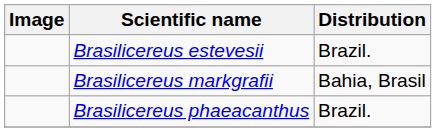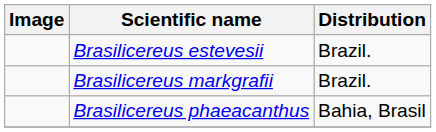Brasilicereus markgrafii | Distribution: Bahia, Brasil -> Brazil.
Brasilicereus phaeacanthus | Distribution: Brazil. -> Bahia, Brasil
